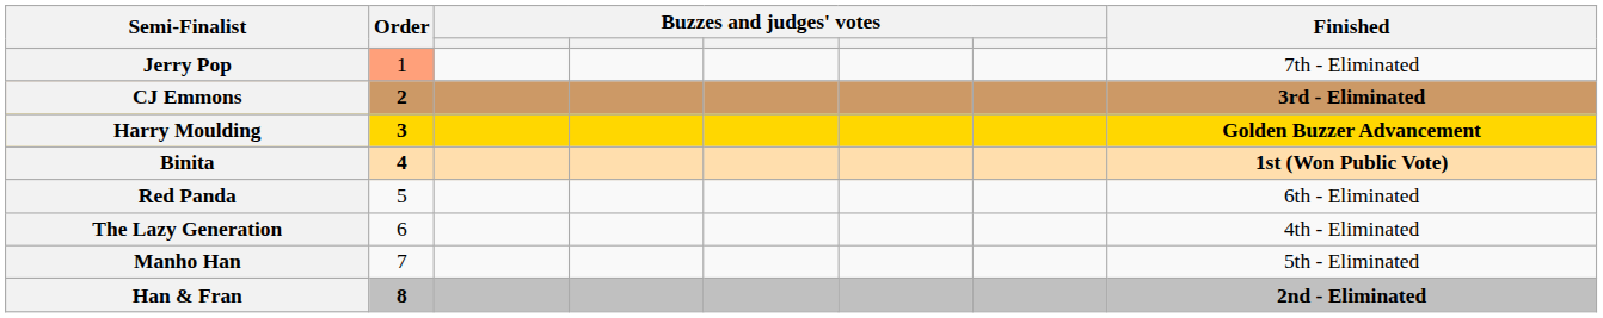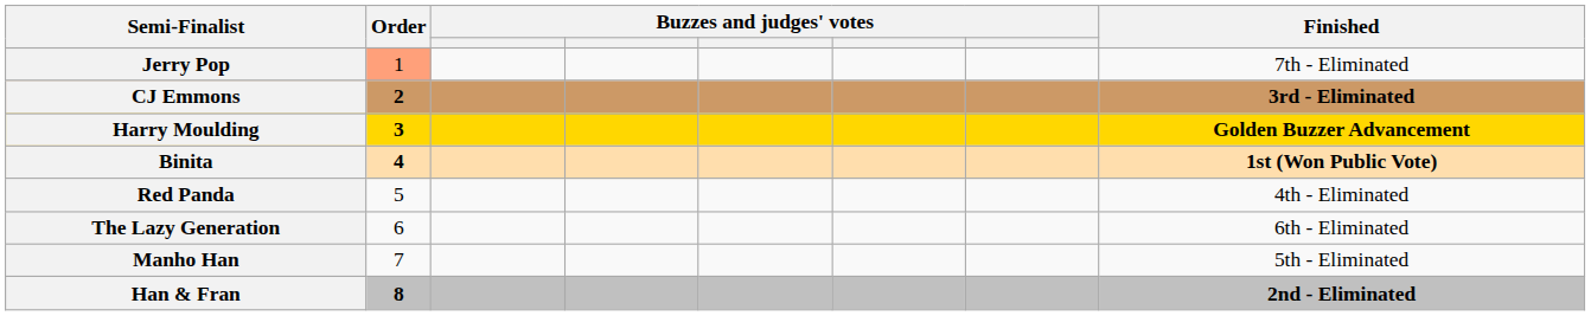Red Panda | Finished: 6th - Eliminated -> 4th - Eliminated
The Lazy Generation | Finished: 4th - Eliminated -> 6th - Eliminated
